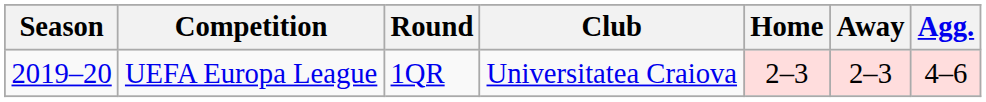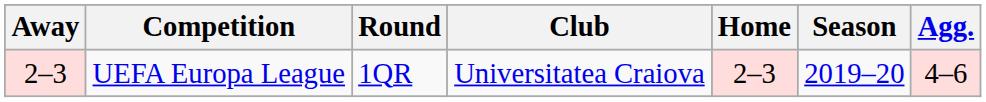columns swapped: Season <-> Away
